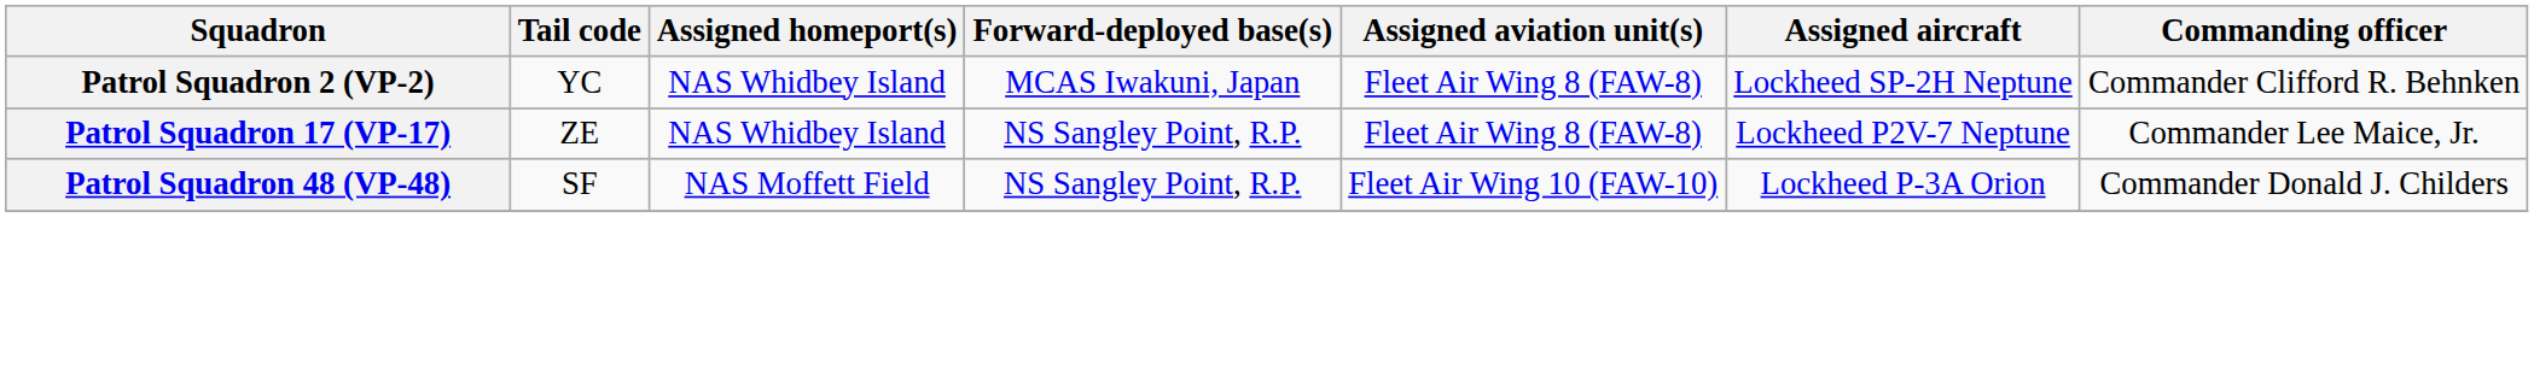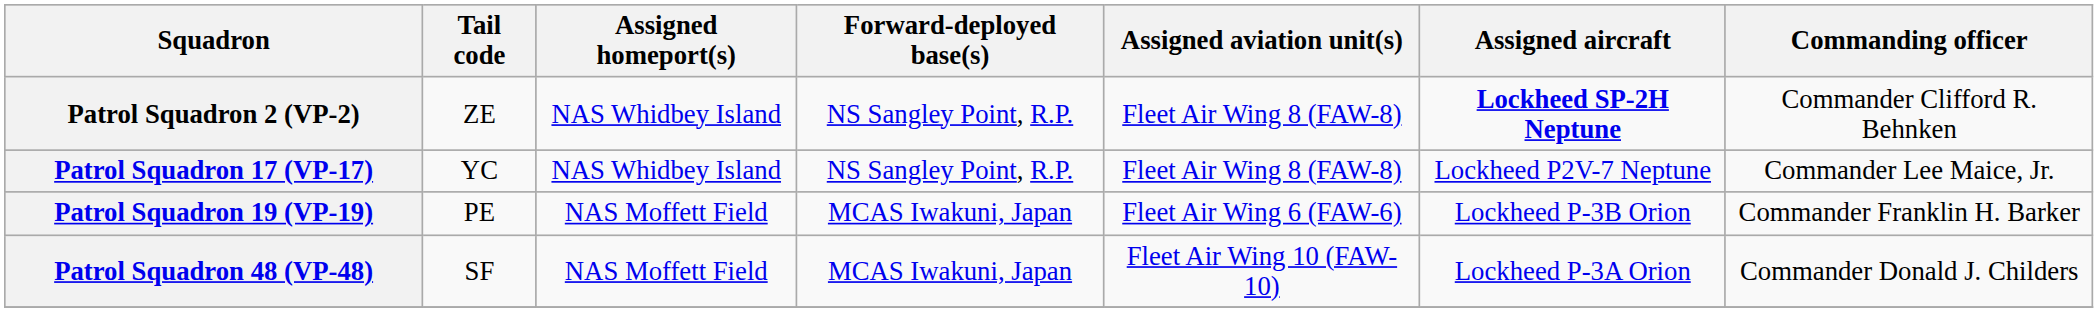Patrol Squadron 2 (VP-2) | Tail code: YC -> ZE
Patrol Squadron 2 (VP-2) | Forward-deployed base(s): MCAS Iwakuni, Japan -> NS Sangley Point, R.P.
Patrol Squadron 2 (VP-2) | Assigned aircraft: normal -> bold
Patrol Squadron 17 (VP-17) | Tail code: ZE -> YC
+ row: Patrol Squadron 19 (VP-19) | PE | NAS Moffett Field | MCAS Iwakuni, Japan | Fleet Air Wing 6 (FAW-6) | Lockheed P-3B Orion | Commander Franklin H. Barker
Patrol Squadron 48 (VP-48) | Forward-deployed base(s): NS Sangley Point, R.P. -> MCAS Iwakuni, Japan
